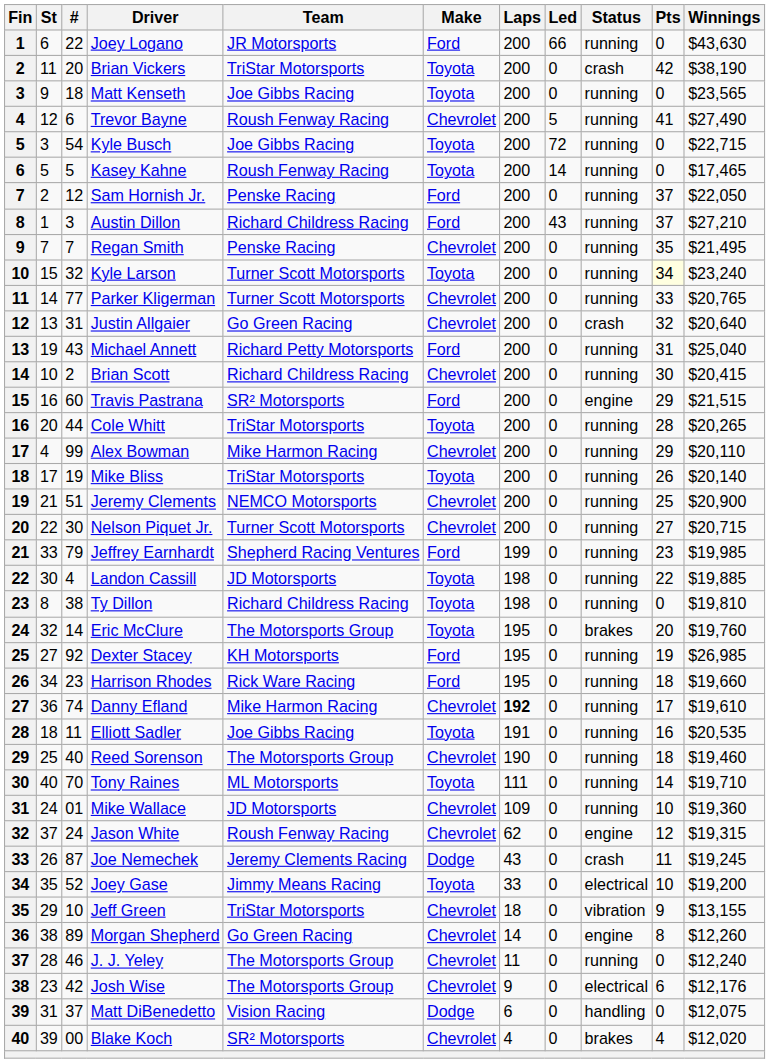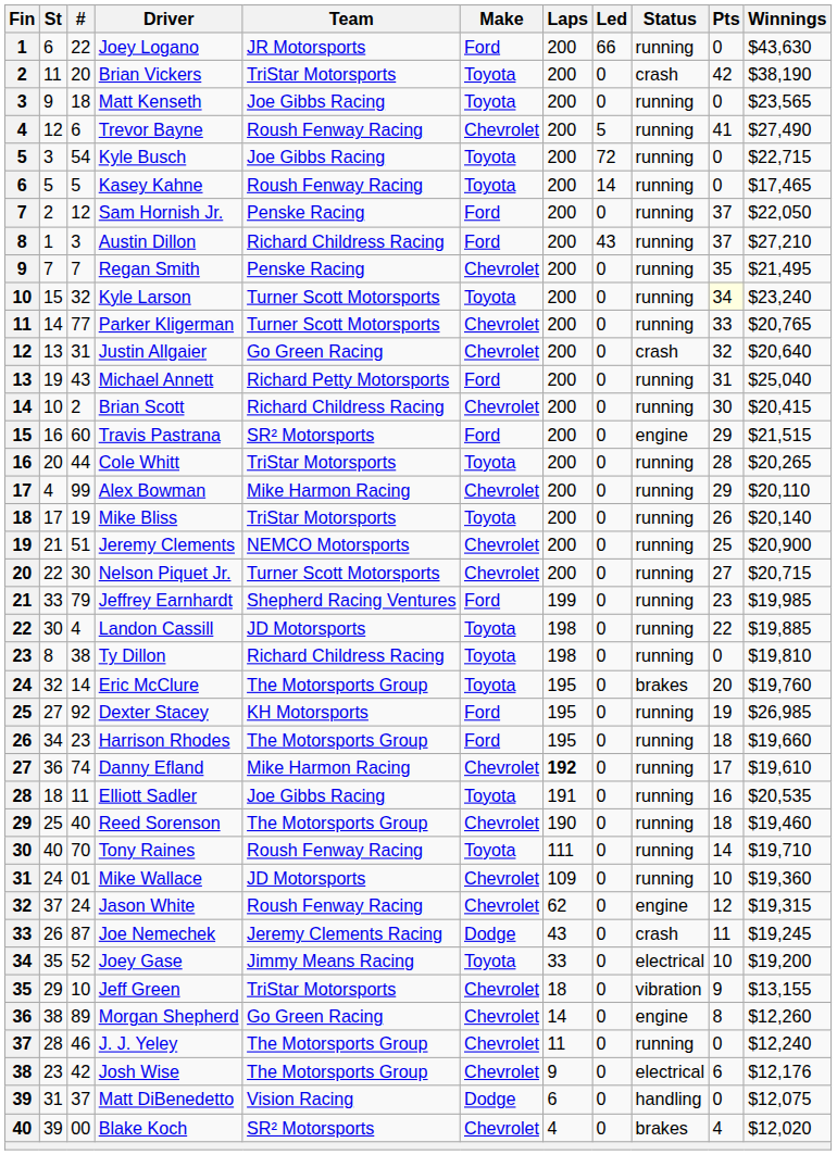Harrison Rhodes | Team: Rick Ware Racing -> The Motorsports Group
Tony Raines | Team: ML Motorsports -> Roush Fenway Racing
